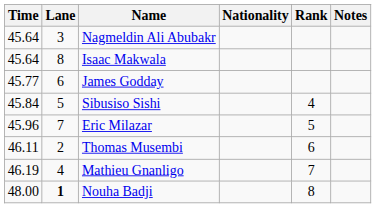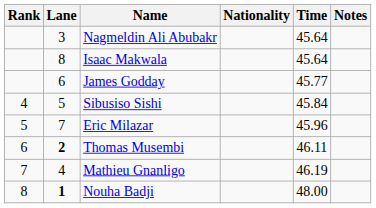columns swapped: Rank <-> Time
Thomas Musembi | Lane: normal -> bold
